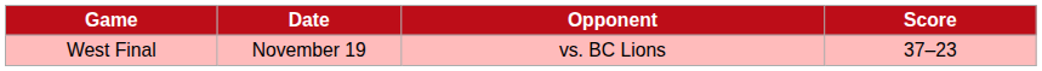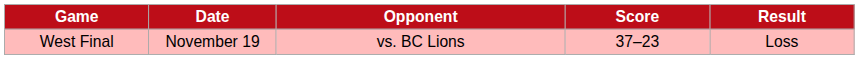+ column: Result | Loss
